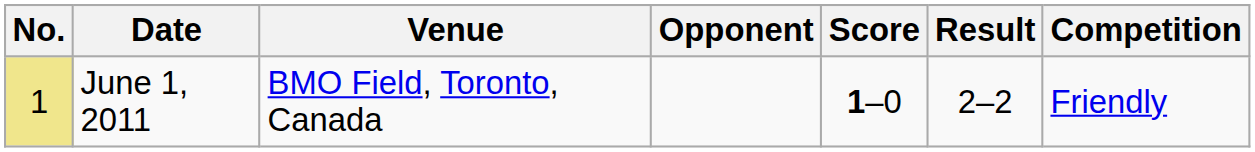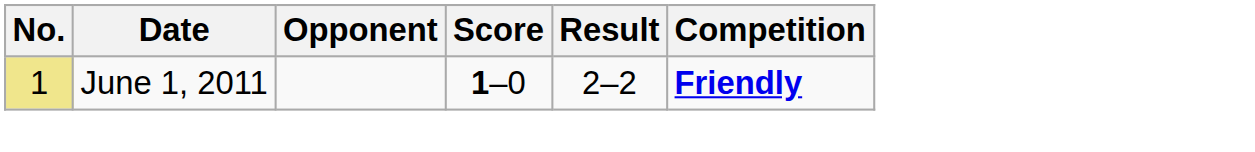- column: Venue | BMO Field, Toronto, Canada
June 1, 2011 | Competition: normal -> bold
